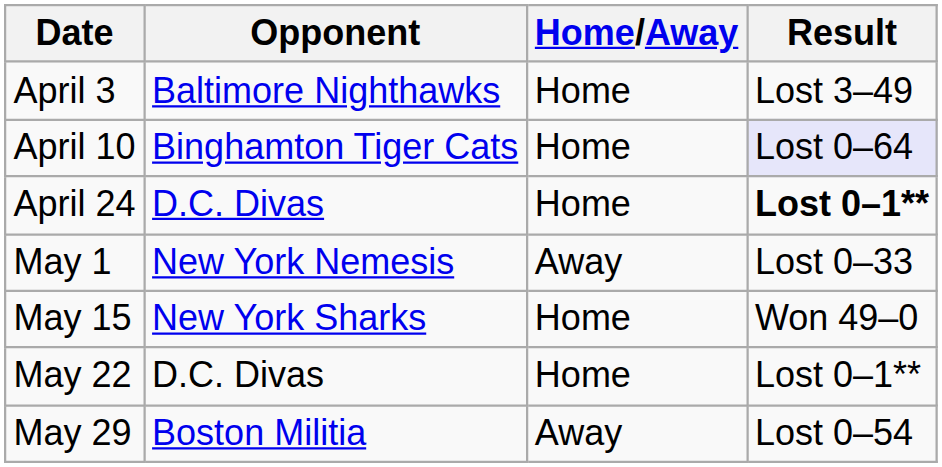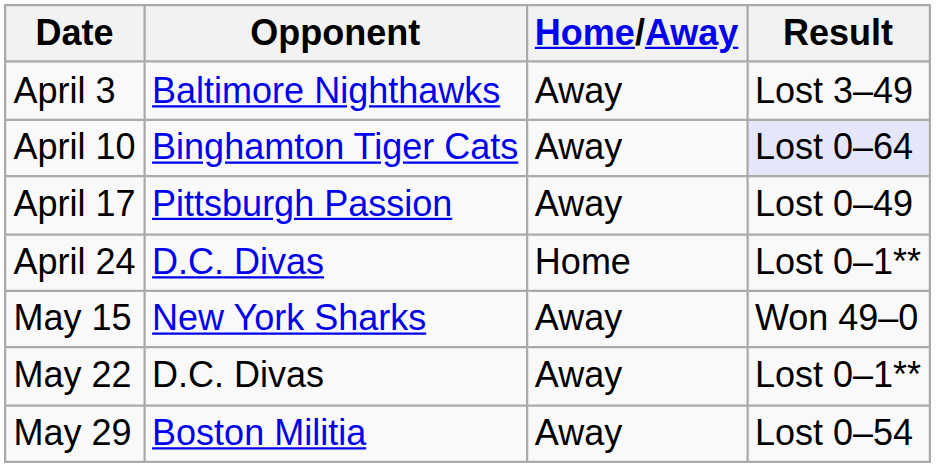April 3 | Home/Away: Home -> Away
April 10 | Home/Away: Home -> Away
+ row: April 17 | Pittsburgh Passion | Away | Lost 0–49
April 24 | Result: bold -> normal
- row: May 1 | New York Nemesis | Away | Lost 0–33
May 15 | Home/Away: Home -> Away
May 22 | Home/Away: Home -> Away
